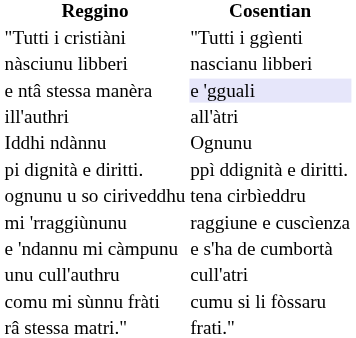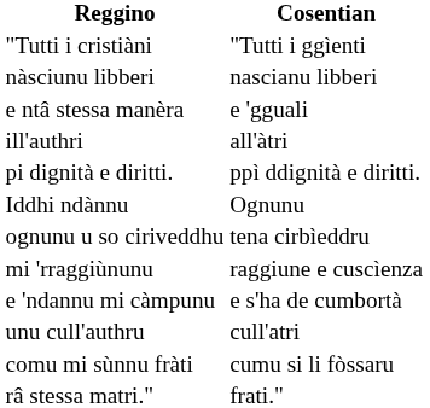e ntâ stessa manèra | Cosentian: lavender background -> no background
rows swapped: pi dignità e diritti. <-> Iddhi ndànnu
